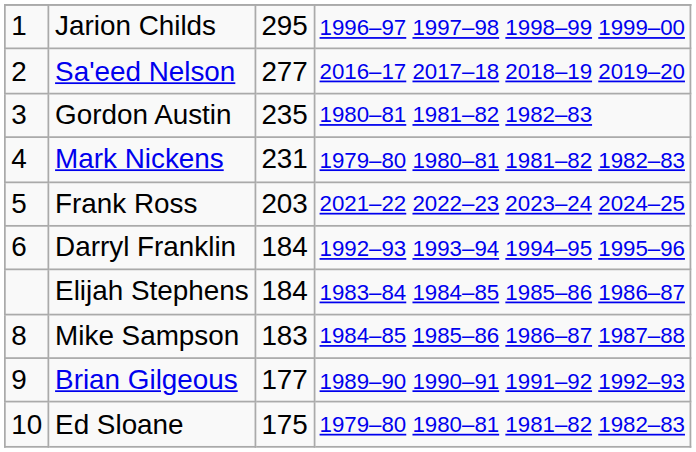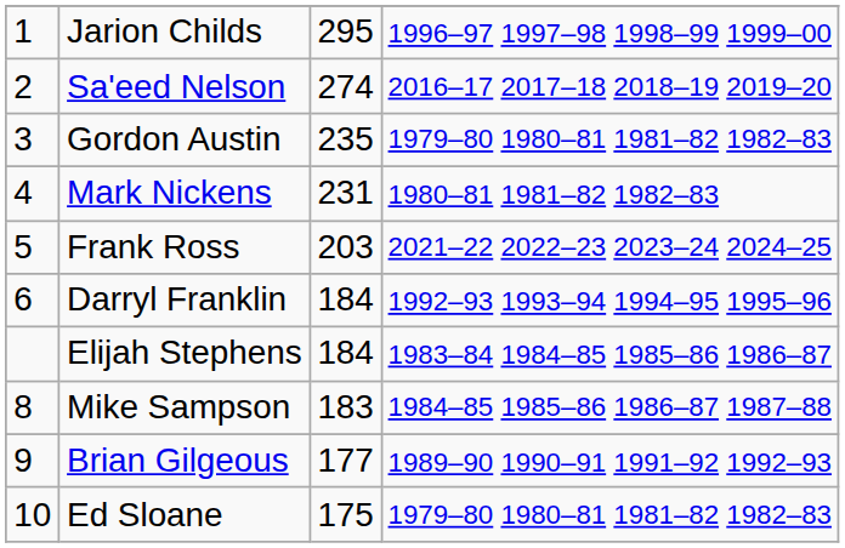Sa'eed Nelson | column 3: 277 -> 274
Gordon Austin | column 4: 1980–81 1981–82 1982–83 -> 1979–80 1980–81 1981–82 1982–83
Mark Nickens | column 4: 1979–80 1980–81 1981–82 1982–83 -> 1980–81 1981–82 1982–83
